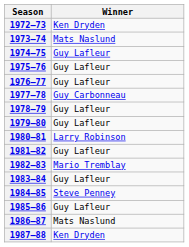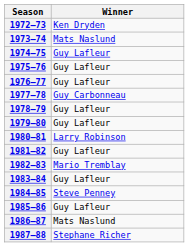1987–88 | Winner: Ken Dryden -> Stephane Richer
